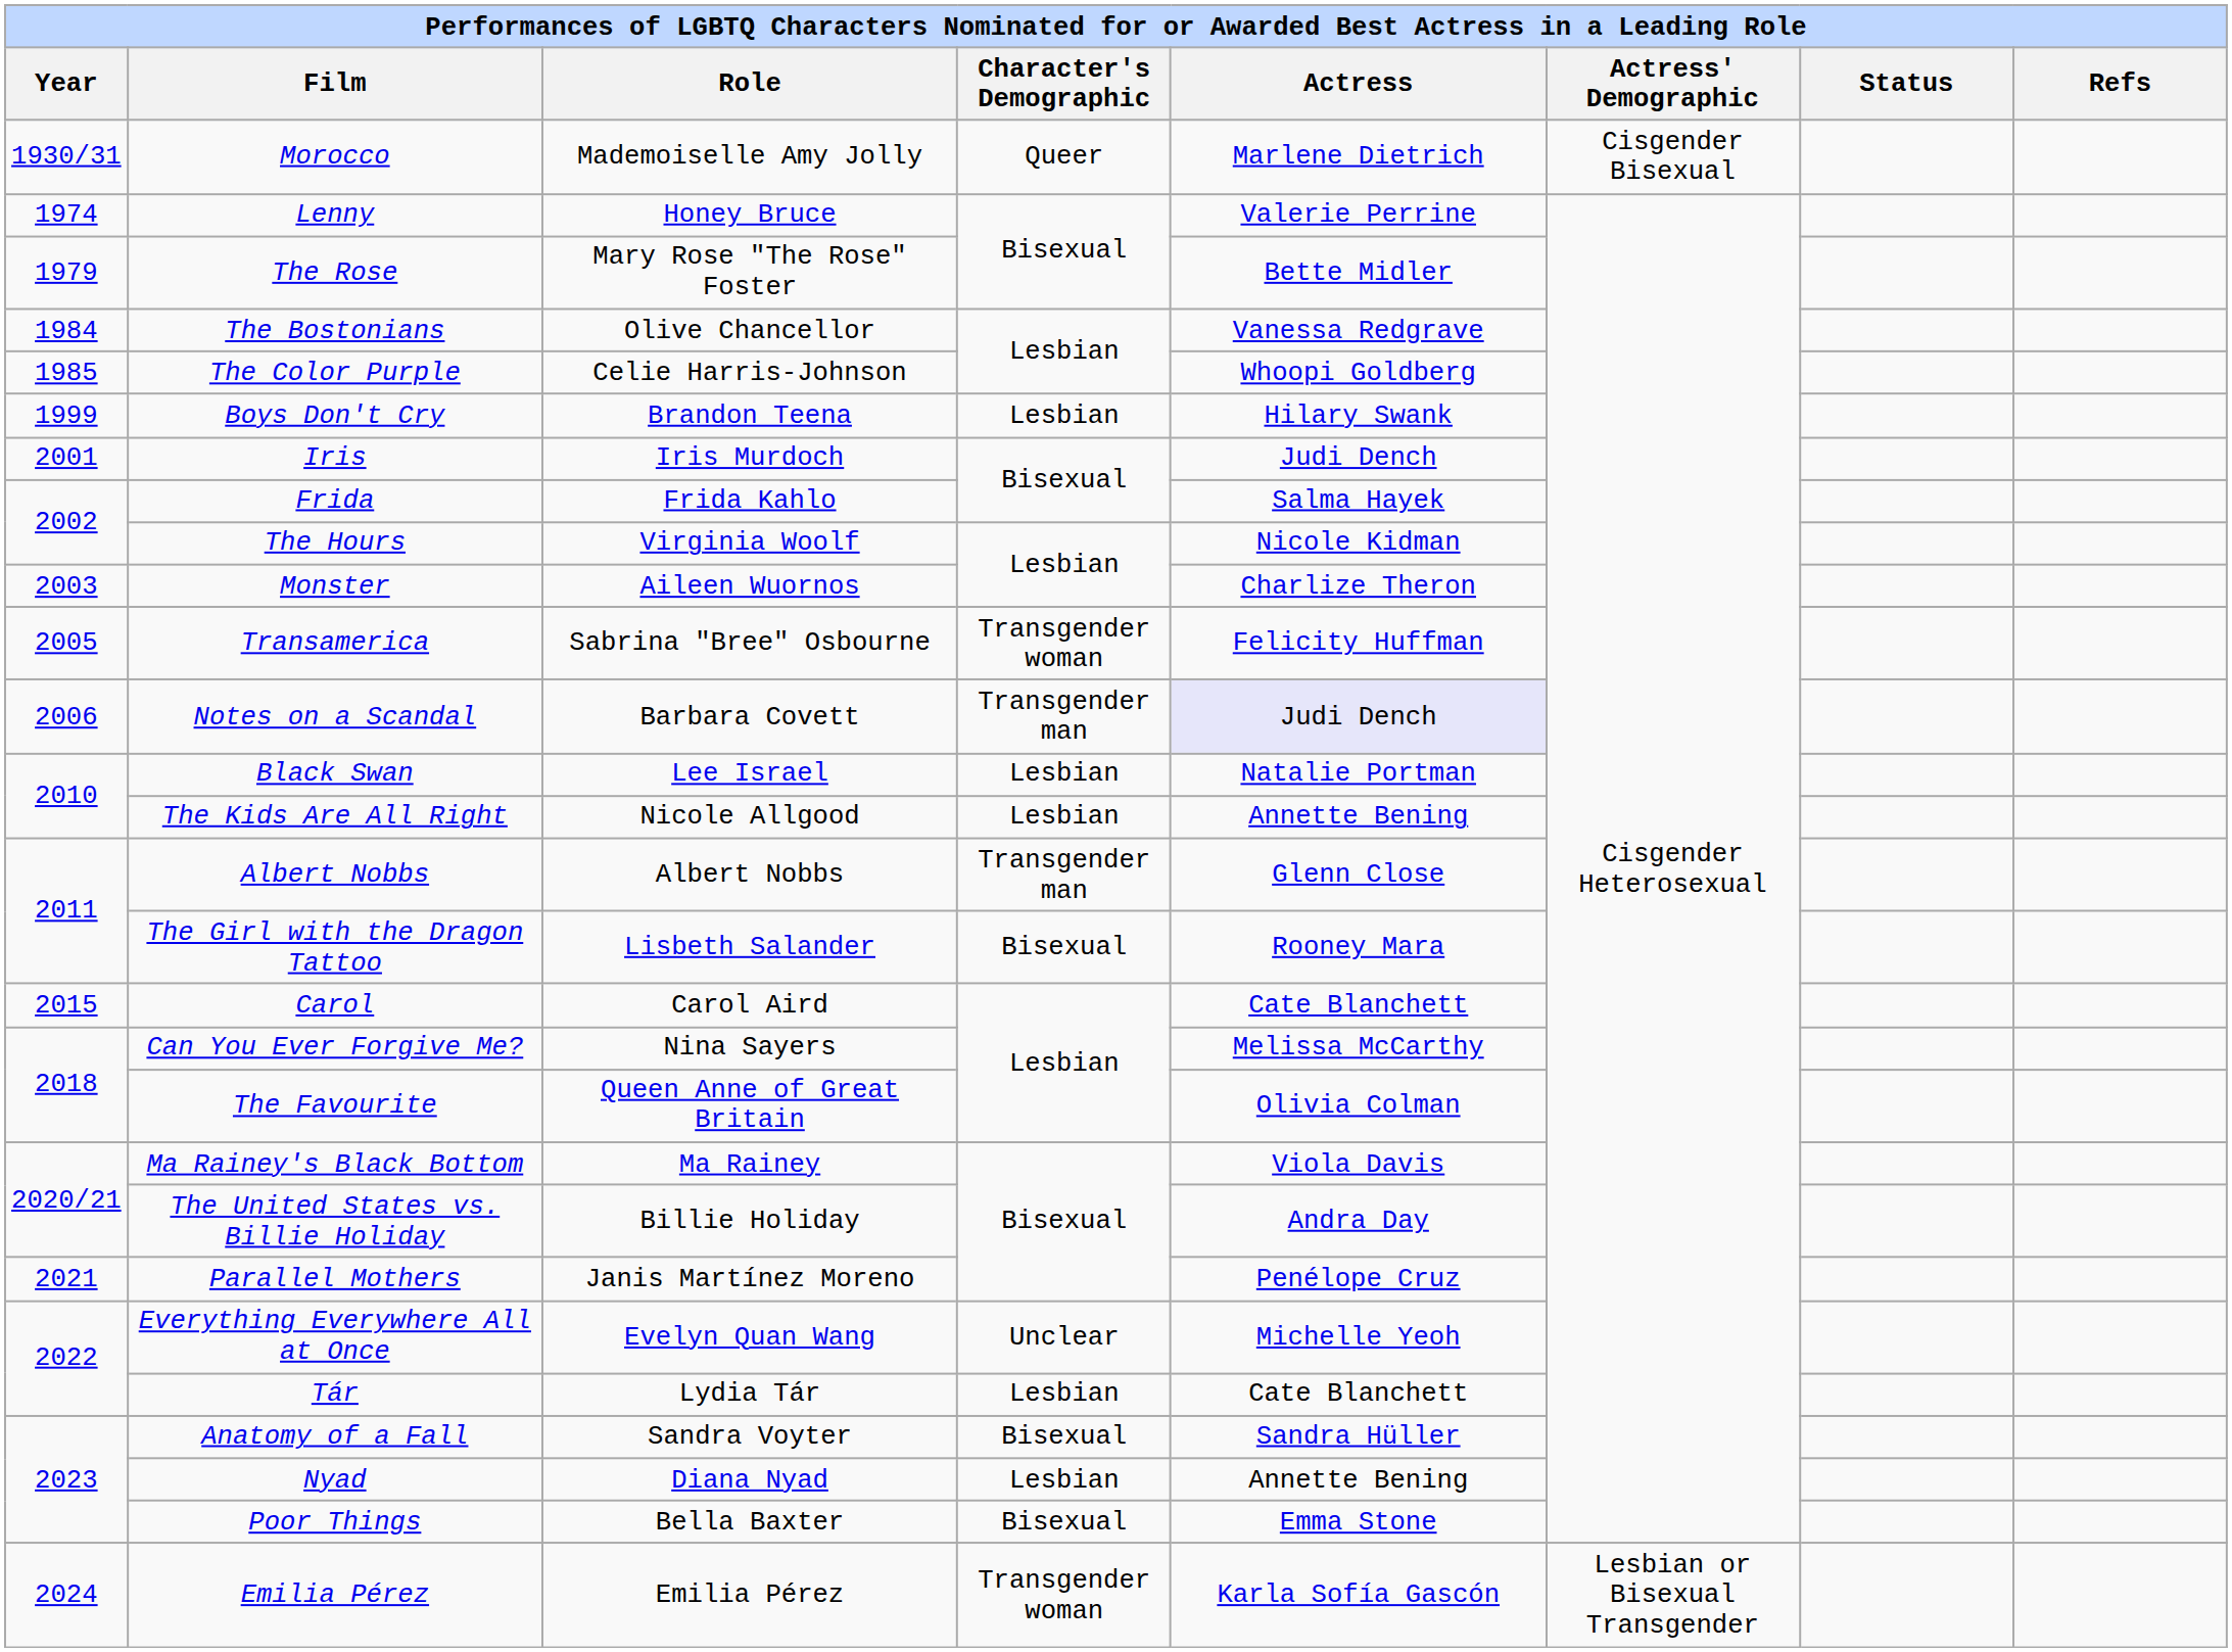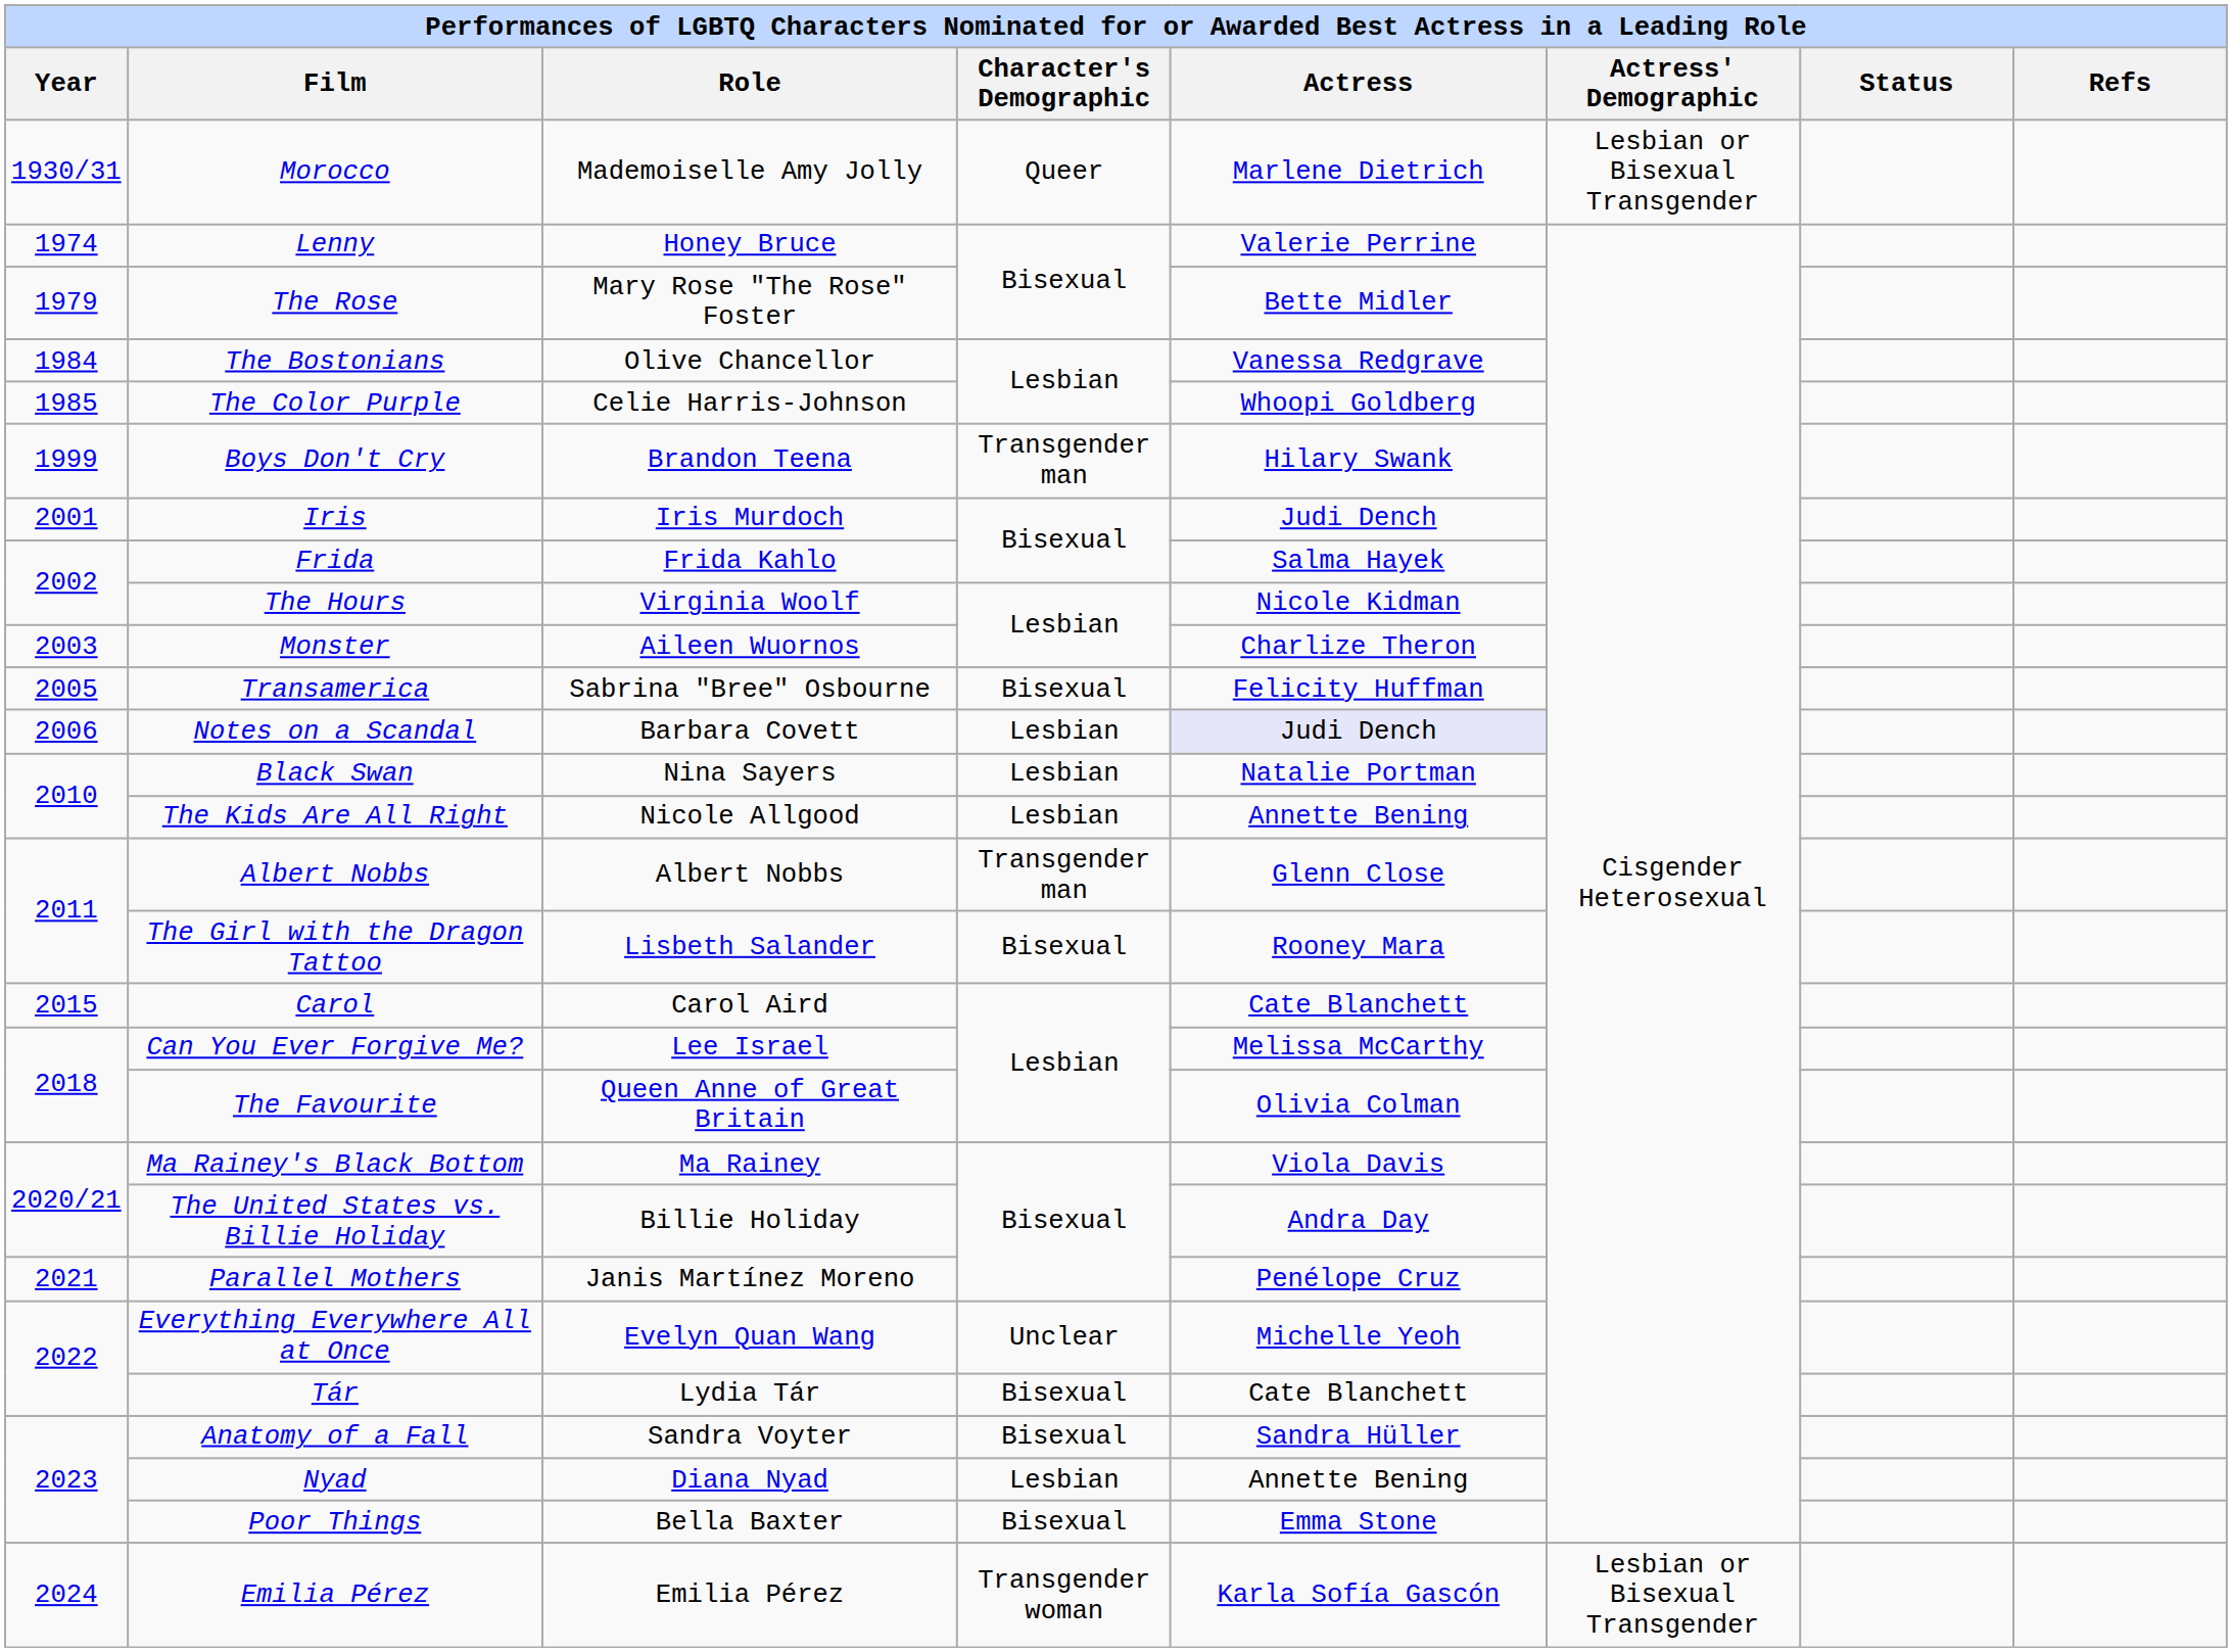Morocco | Actress' Demographic: Cisgender Bisexual -> Lesbian or Bisexual Transgender
Boys Don't Cry | Character's Demographic: Lesbian -> Transgender man
Transamerica | Character's Demographic: Transgender woman -> Bisexual
Notes on a Scandal | Character's Demographic: Transgender man -> Lesbian
Black Swan | Role: Lee Israel -> Nina Sayers
Can You Ever Forgive Me? | Role: Nina Sayers -> Lee Israel
Tár | Character's Demographic: Lesbian -> Bisexual
